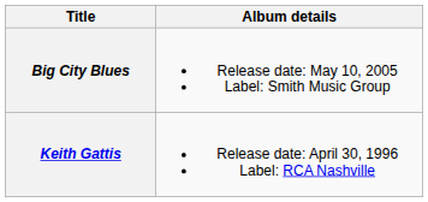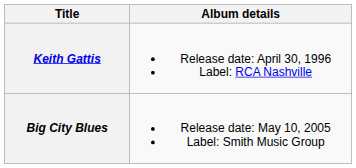rows swapped: Keith Gattis <-> Big City Blues
